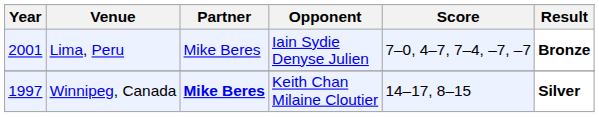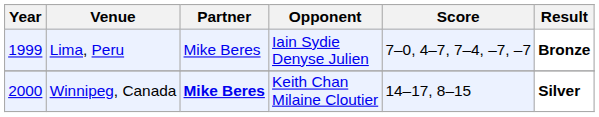Lima, Peru | Year: 2001 -> 1999
Winnipeg, Canada | Year: 1997 -> 2000
